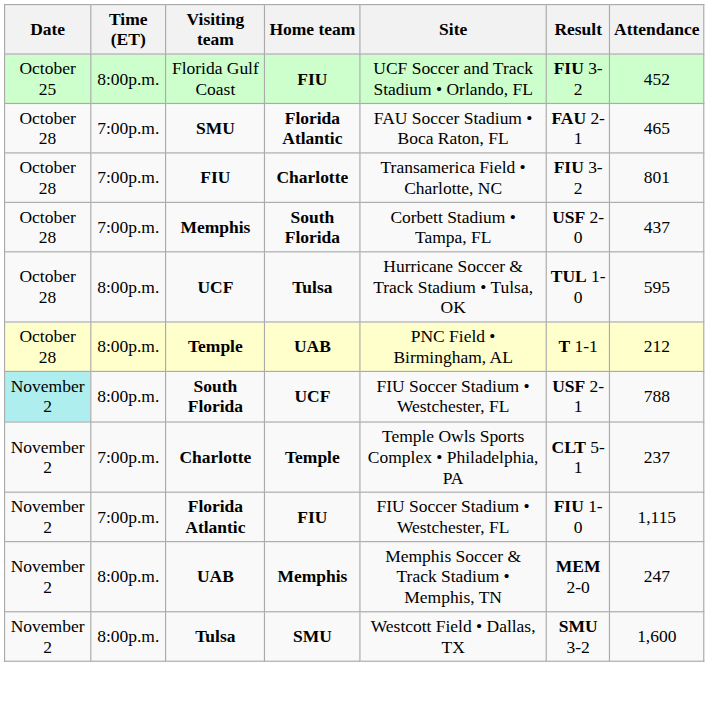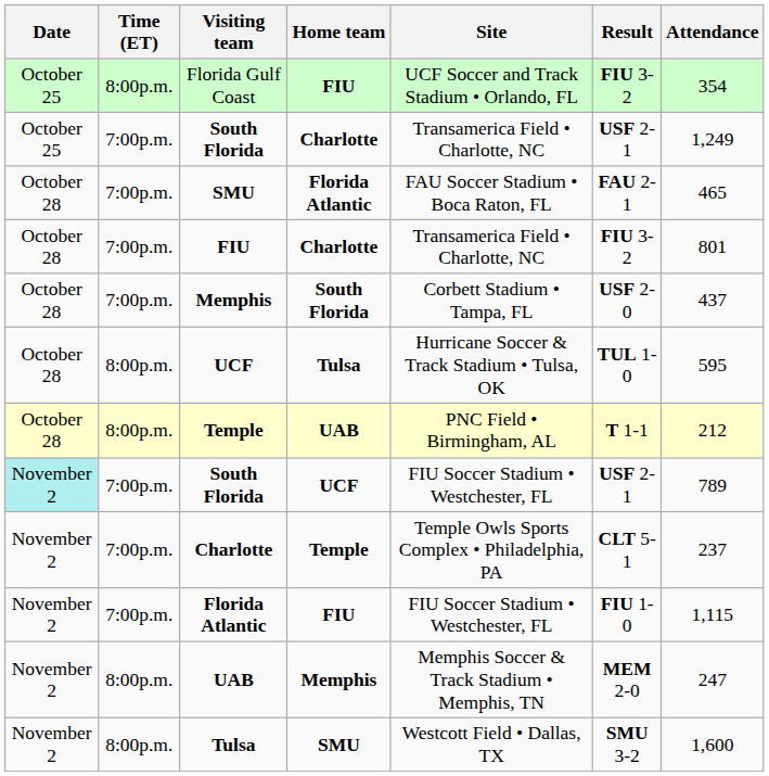Florida Gulf Coast | Attendance: 452 -> 354
+ row: October 25 | 7:00p.m. | South Florida | Charlotte | Transamerica Field • Charlotte, NC | USF 2-1 | 1,249
South Florida / UCF | Time (ET): 8:00p.m. -> 7:00p.m.
South Florida / UCF | Attendance: 788 -> 789
